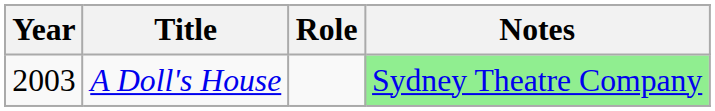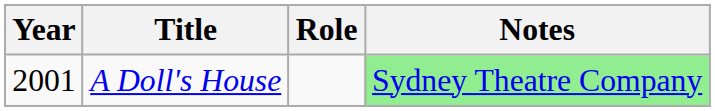A Doll's House | Year: 2003 -> 2001
